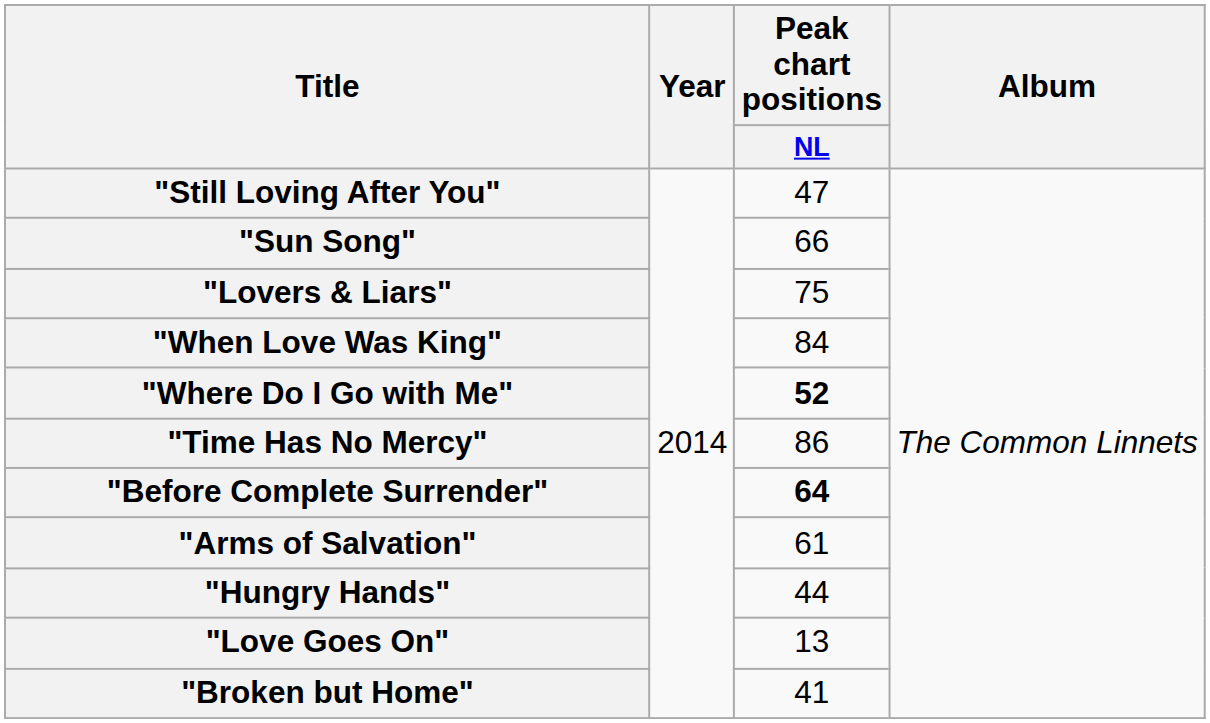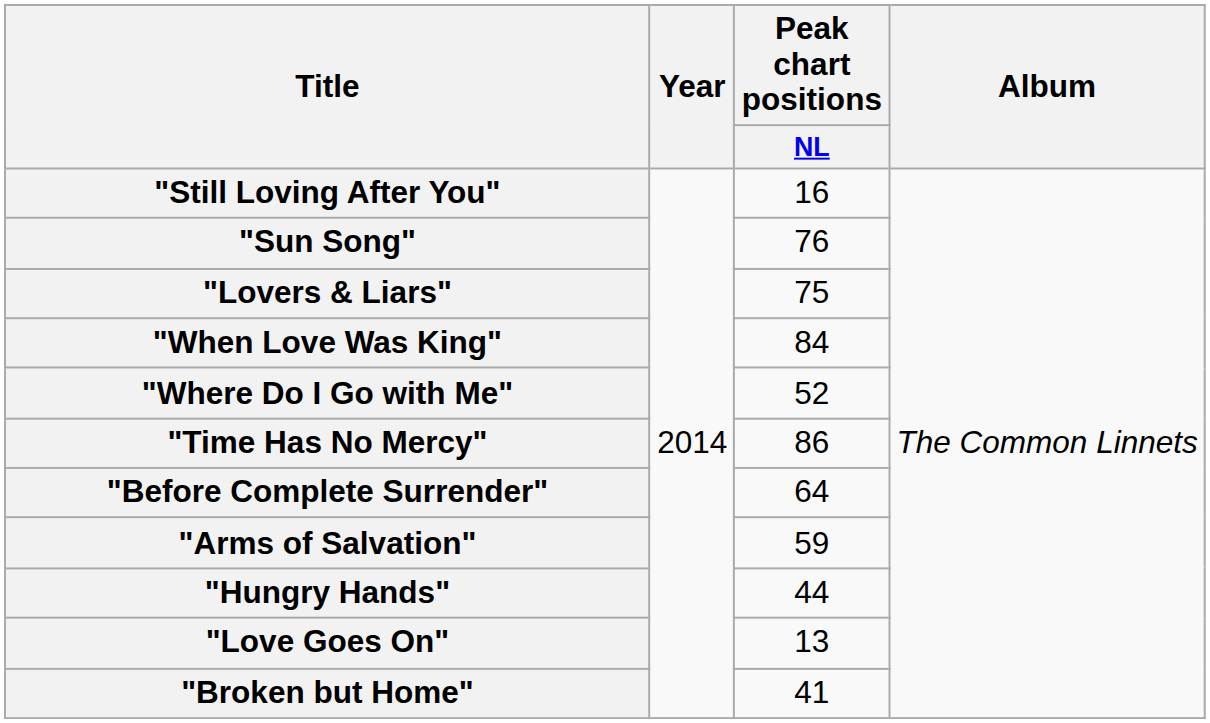"Still Loving After You" | Peak chart positions / NL: 47 -> 16
"Sun Song" | Peak chart positions / NL: 66 -> 76
"Where Do I Go with Me" | Peak chart positions / NL: bold -> normal
"Before Complete Surrender" | Peak chart positions / NL: bold -> normal
"Arms of Salvation" | Peak chart positions / NL: 61 -> 59
